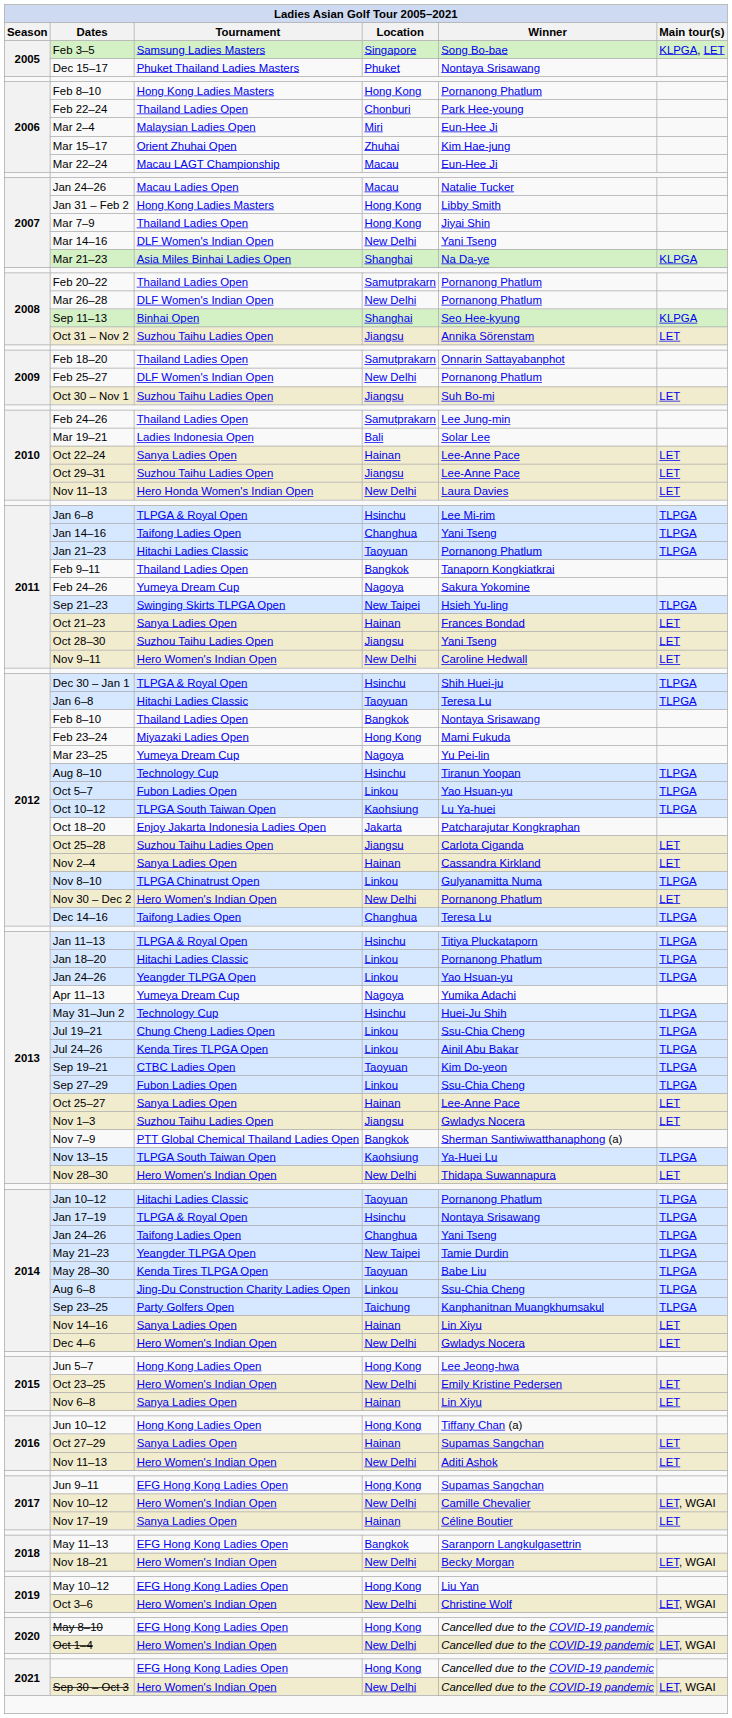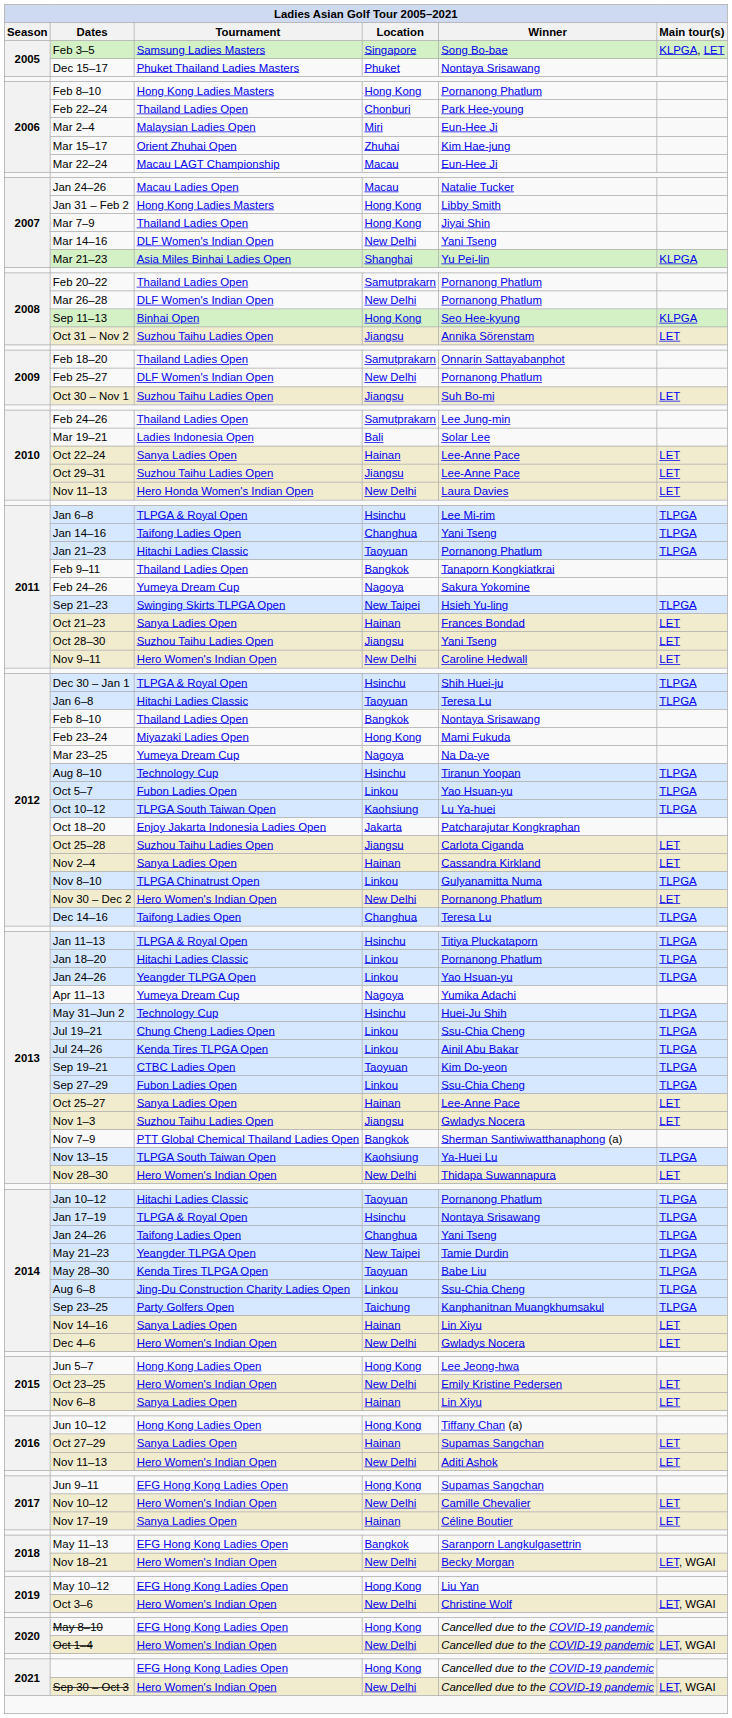Mar 21–23 | Winner: Na Da-ye -> Yu Pei-lin
Sep 11–13 | Location: Shanghai -> Hong Kong
Mar 23–25 | Winner: Yu Pei-lin -> Na Da-ye
Nov 10–12 | Main tour(s): LET, WGAI -> LET
